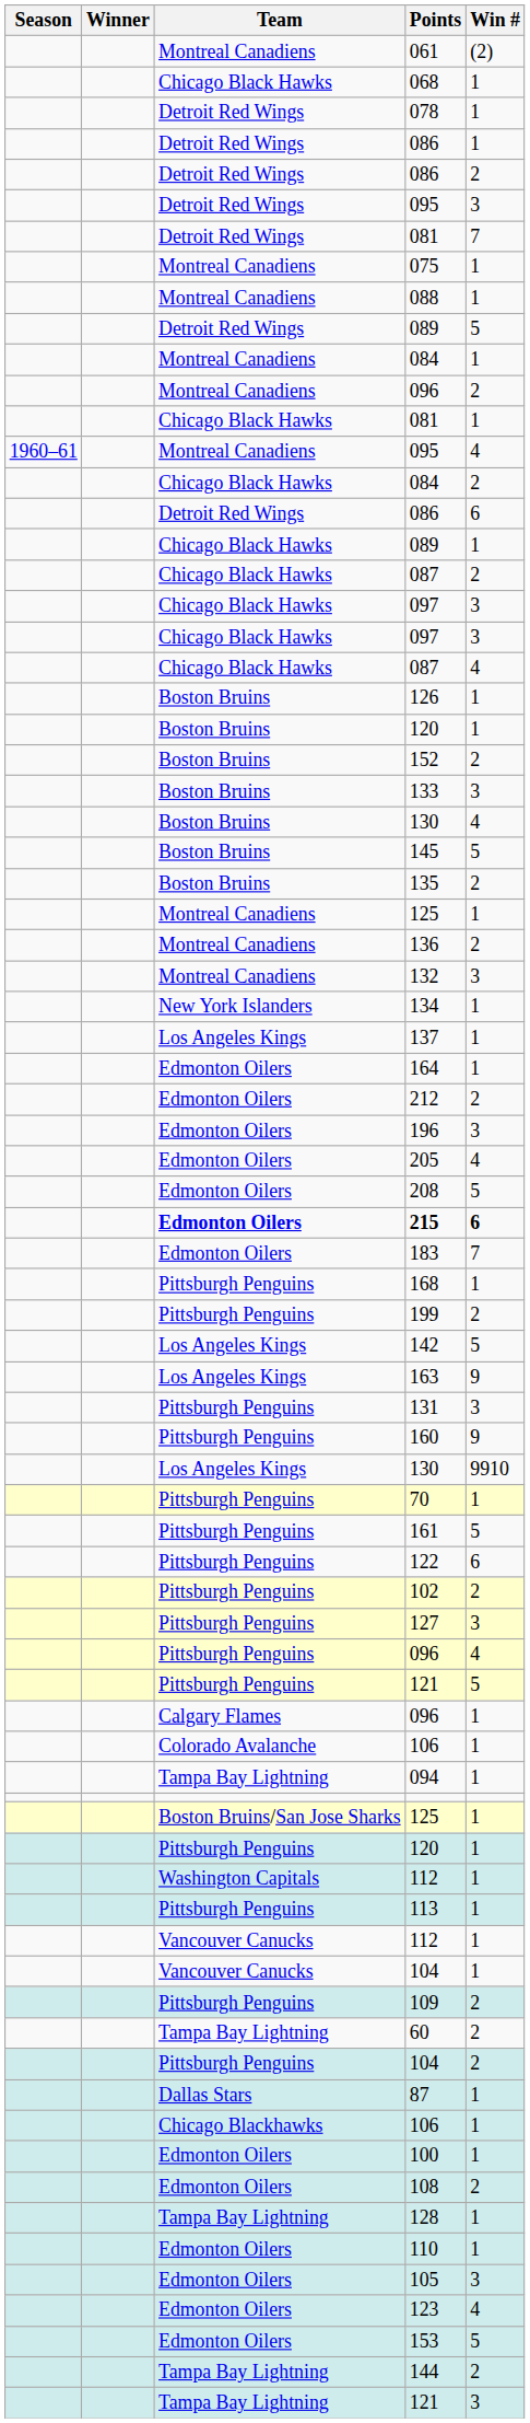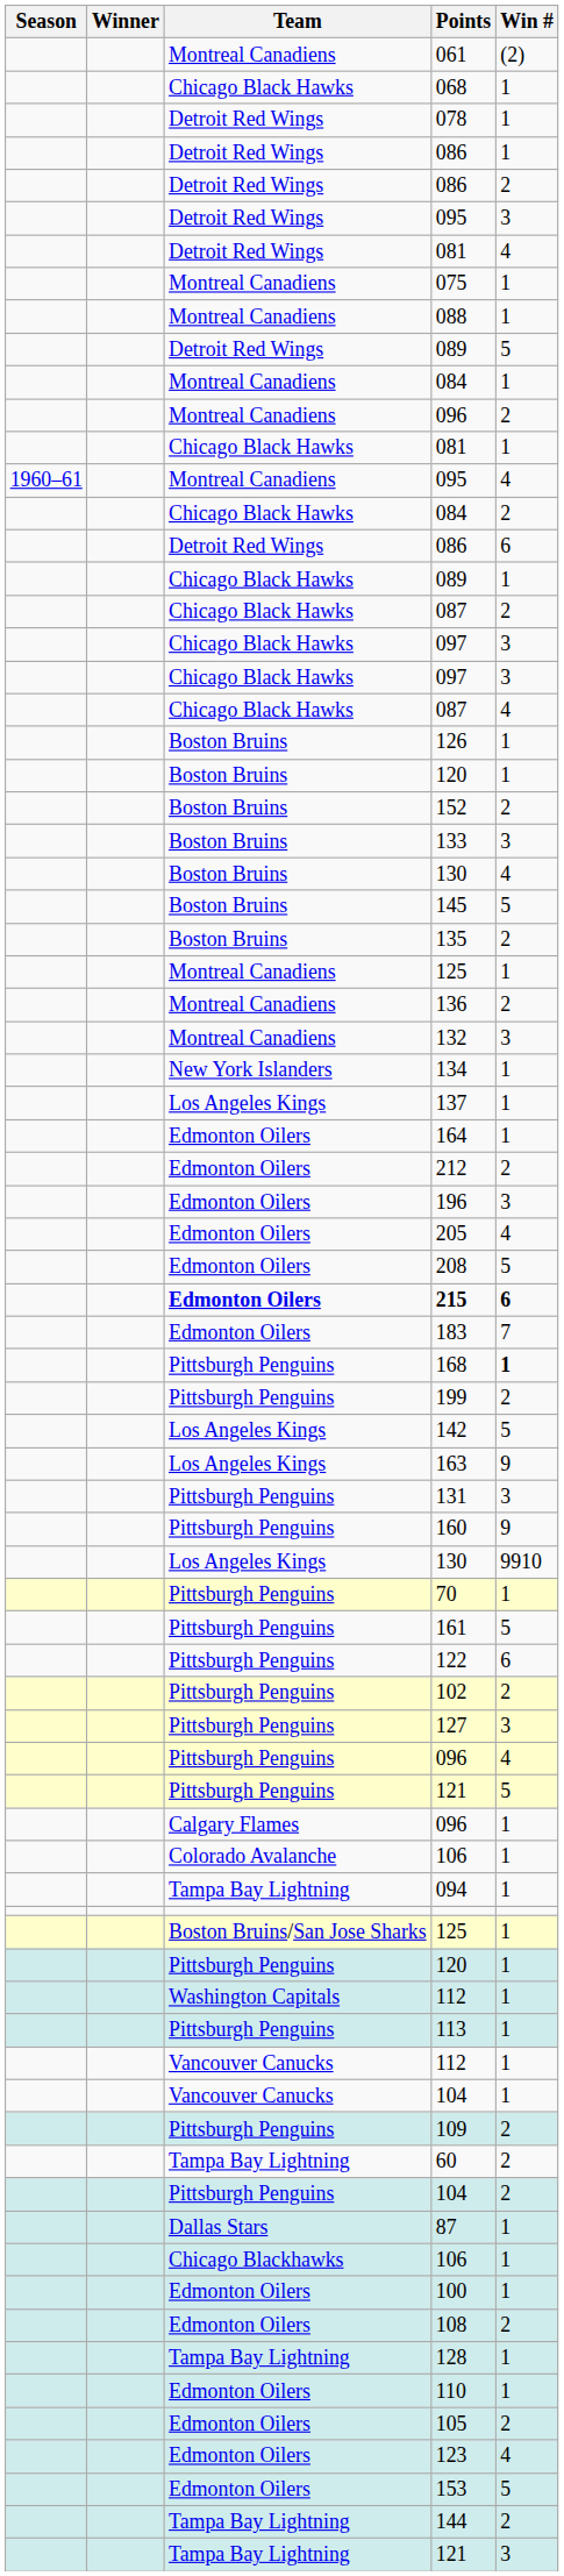Detroit Red Wings / 081 | Win #: 7 -> 4
168 | Win #: normal -> bold
105 | Win #: 3 -> 2
